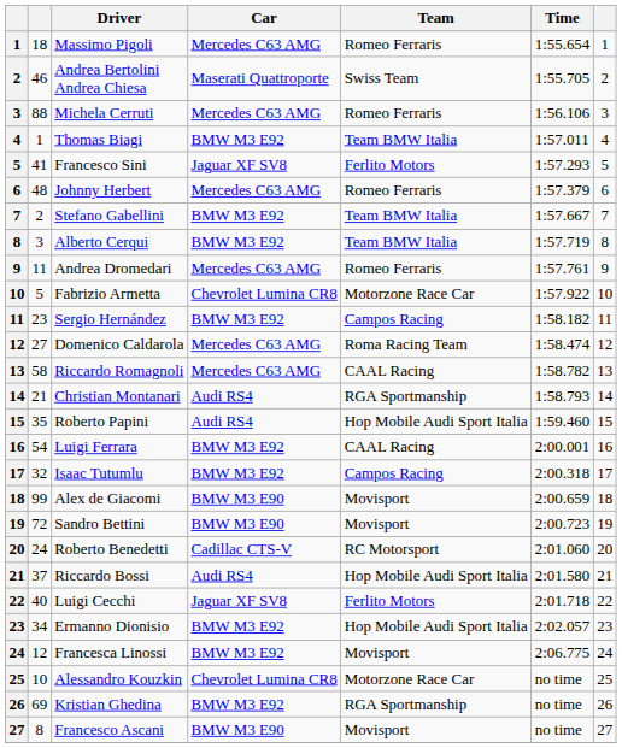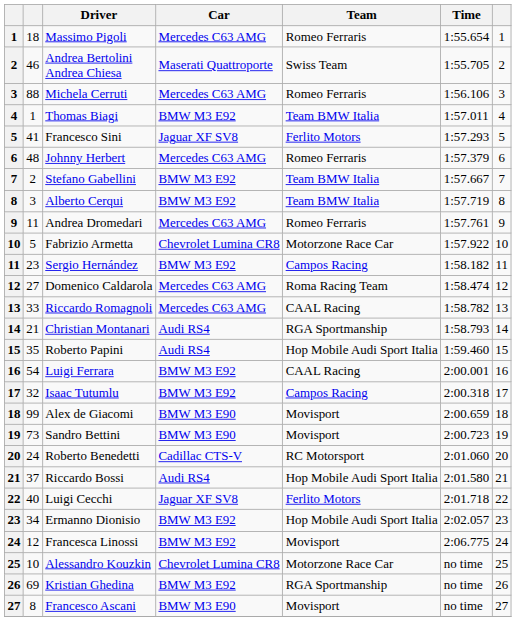Riccardo Romagnoli | column 2: 58 -> 33
Sandro Bettini | column 2: 72 -> 73
